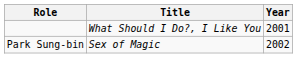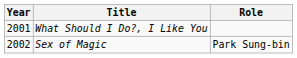columns swapped: Year <-> Role
